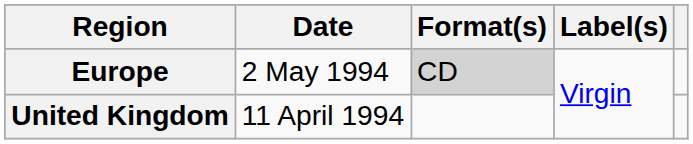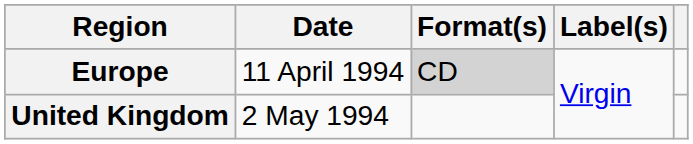Europe | Date: 2 May 1994 -> 11 April 1994
United Kingdom | Date: 11 April 1994 -> 2 May 1994
